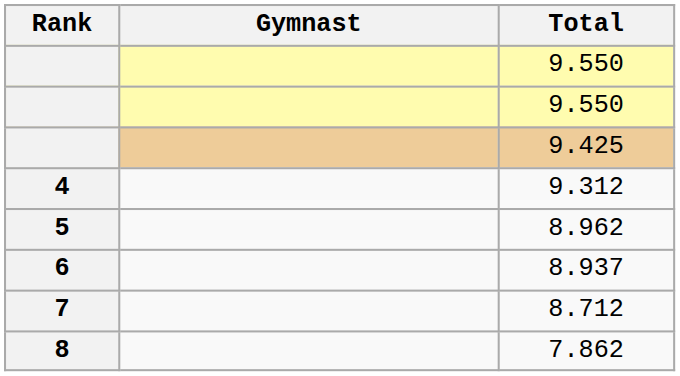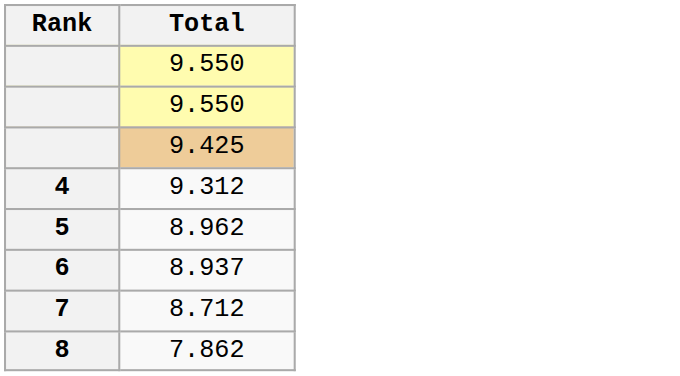- column: Gymnast
